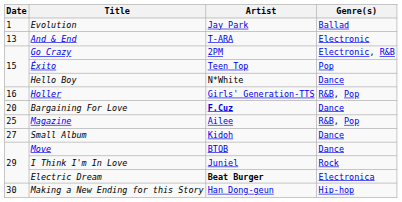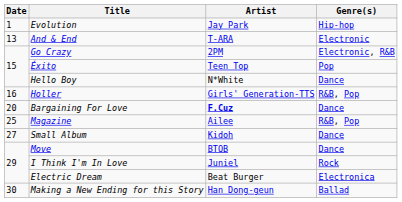Evolution | Genre(s): Ballad -> Hip-hop
Electric Dream | Artist: bold -> normal
Making a New Ending for this Story | Genre(s): Hip-hop -> Ballad
